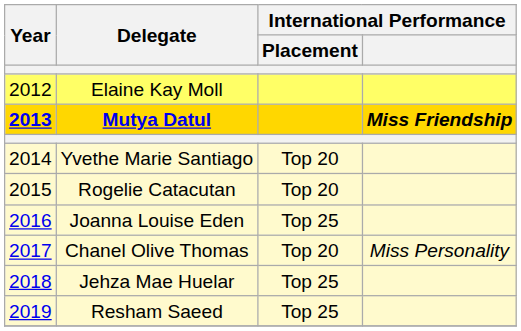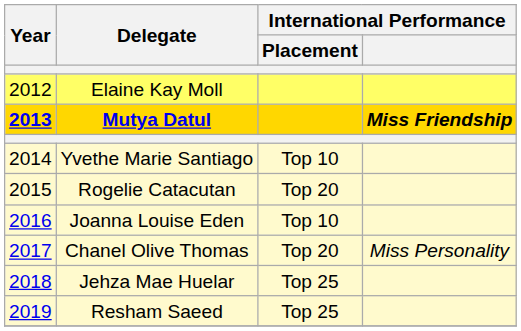Yvethe Marie Santiago | International Performance / Placement: Top 20 -> Top 10
Joanna Louise Eden | International Performance / Placement: Top 25 -> Top 10
